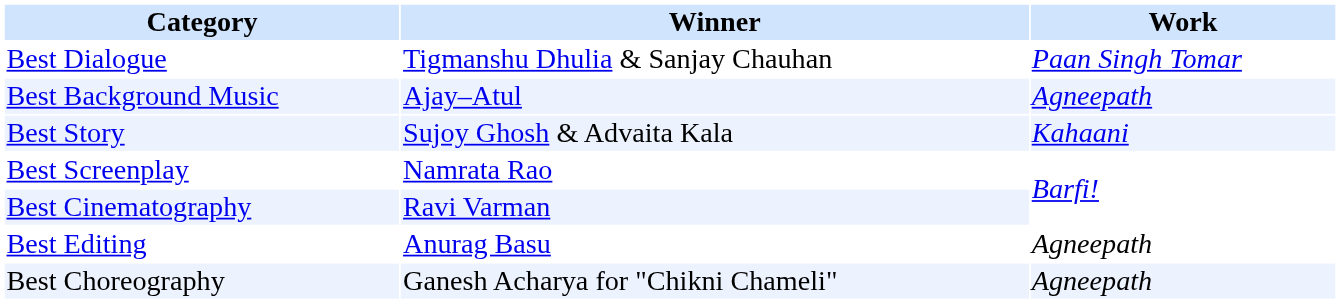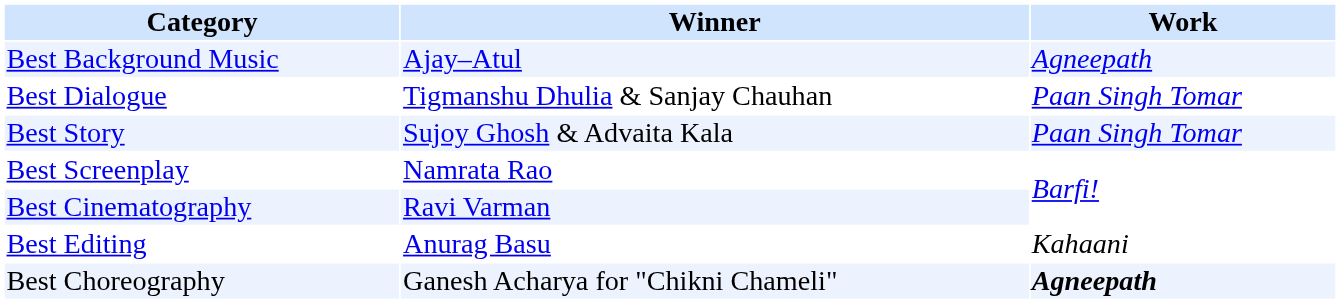rows swapped: Best Background Music <-> Best Dialogue
Best Story | Work: Kahaani -> Paan Singh Tomar
Best Editing | Work: Agneepath -> Kahaani
Best Choreography | Work: normal -> bold
